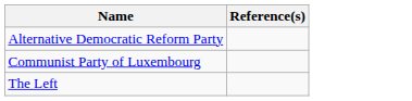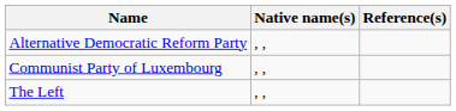+ column: Native name(s) | , , | , , | , ,
